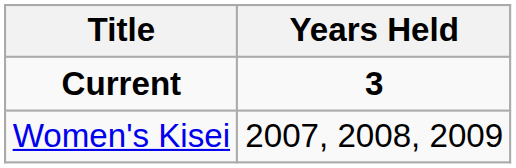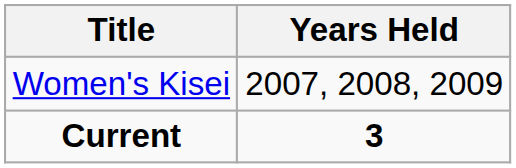rows swapped: Current <-> Women's Kisei
